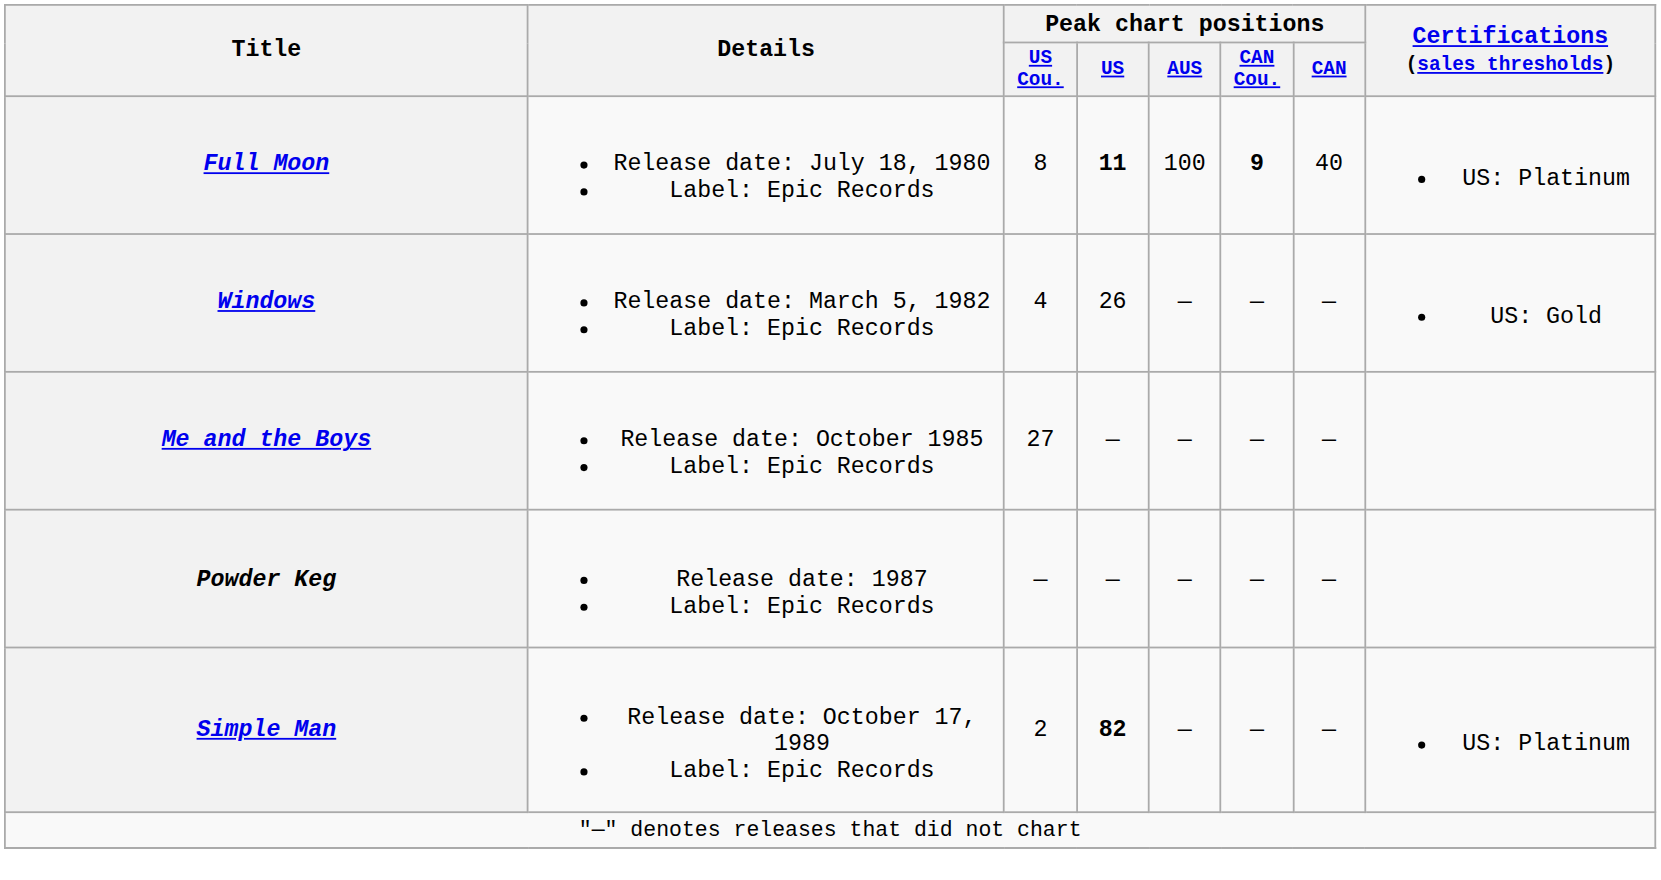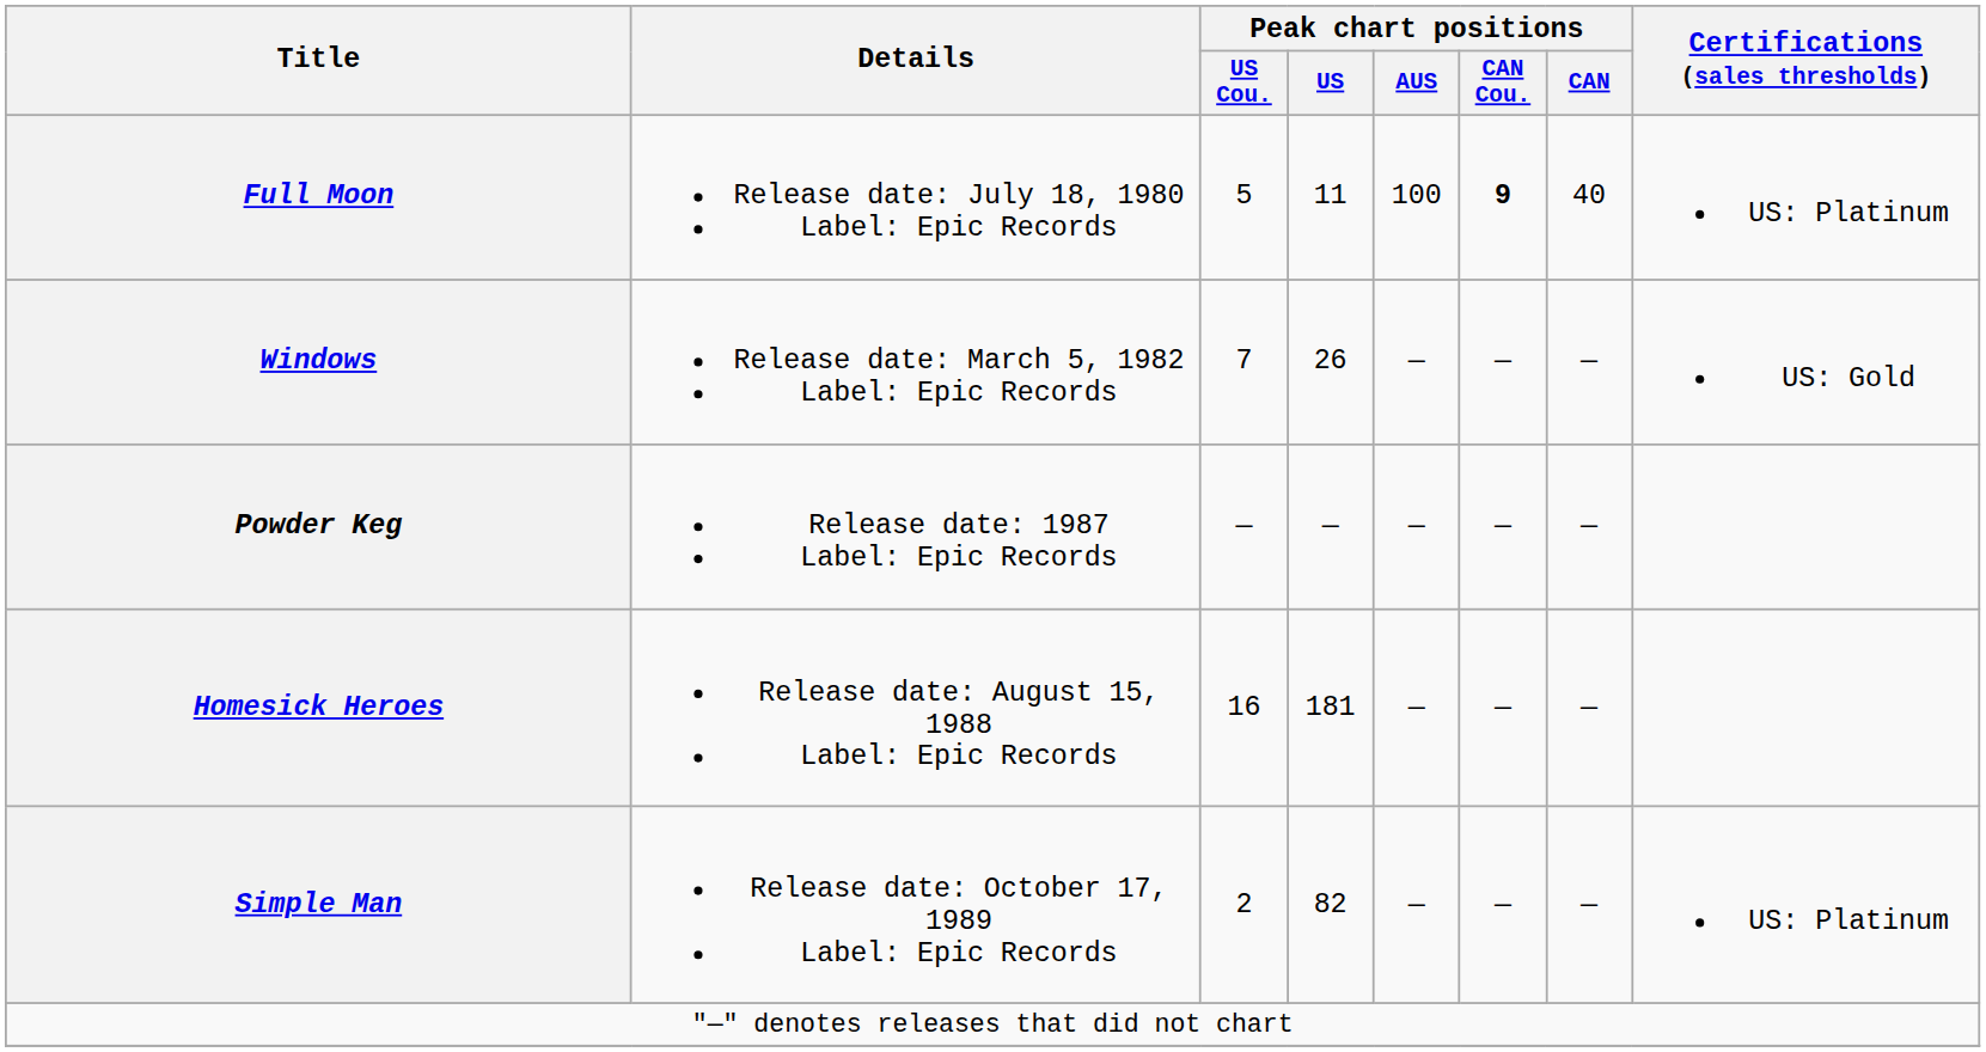Full Moon | Peak chart positions / US Cou.: 8 -> 5
Full Moon | Peak chart positions / US: bold -> normal
Windows | Peak chart positions / US Cou.: 4 -> 7
- row: Me and the Boys | Release date: October 1985 Label: Epic Records | 27 | — | — | — | —
+ row: Homesick Heroes | Release date: August 15, 1988 Label: Epic Records | 16 | 181 | — | — | —
Simple Man | Peak chart positions / US: bold -> normal
